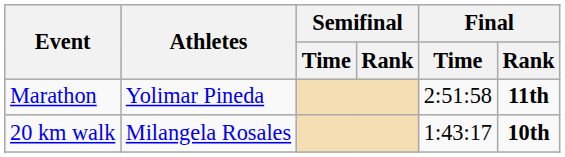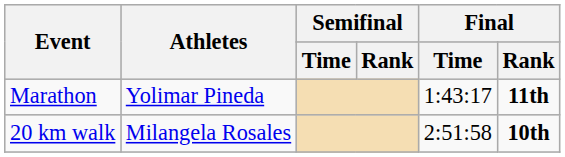Marathon | Final / Time: 2:51:58 -> 1:43:17
20 km walk | Final / Time: 1:43:17 -> 2:51:58
